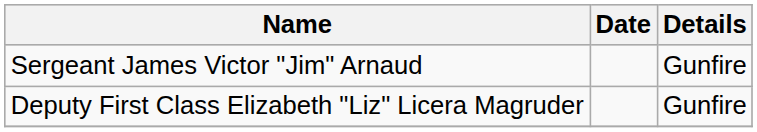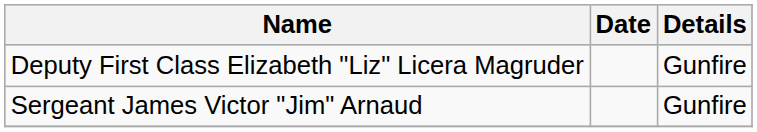rows swapped: Sergeant James Victor "Jim" Arnaud <-> Deputy First Class Elizabeth "Liz" Licera Magruder
